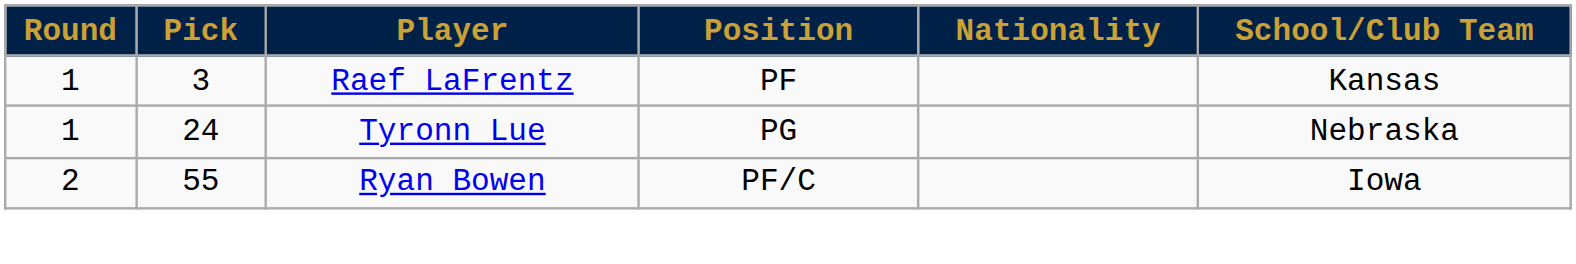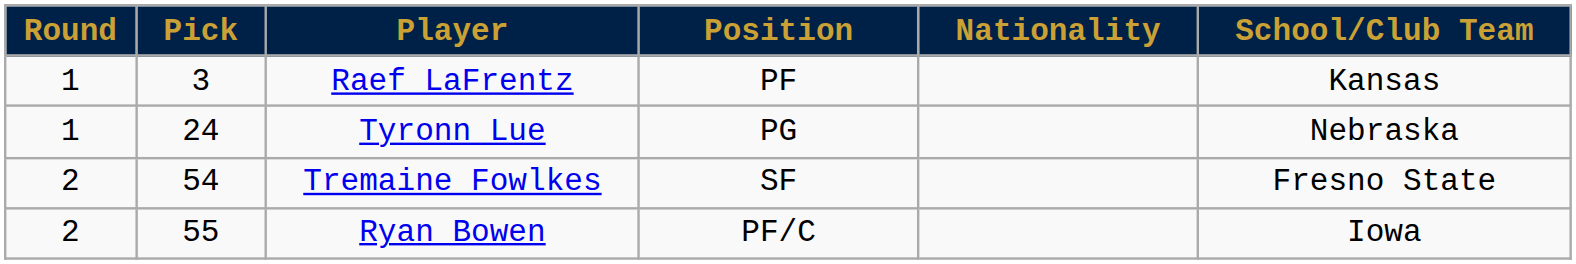+ row: 2 | 54 | Tremaine Fowlkes | SF | Fresno State
